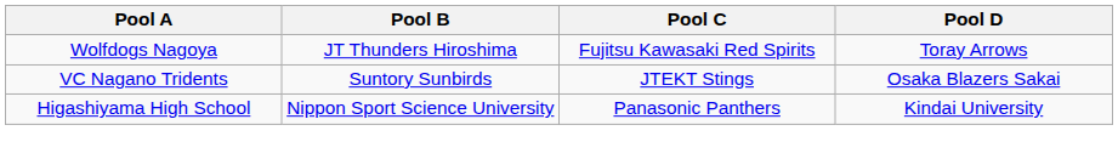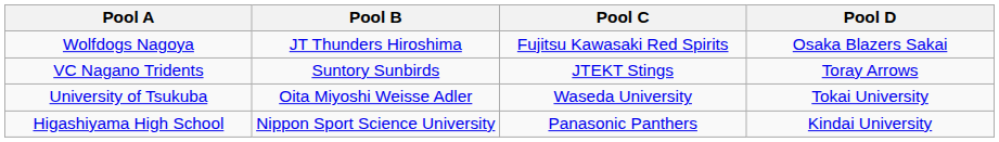Wolfdogs Nagoya | Pool D: Toray Arrows -> Osaka Blazers Sakai
VC Nagano Tridents | Pool D: Osaka Blazers Sakai -> Toray Arrows
+ row: University of Tsukuba | Oita Miyoshi Weisse Adler | Waseda University | Tokai University
